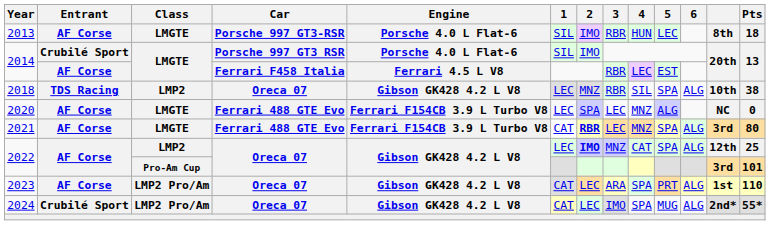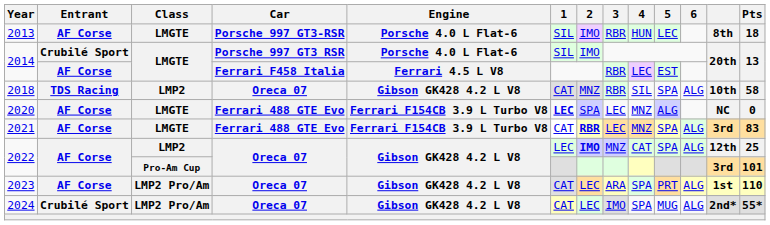2018 | 1: LEC -> CAT
2018 | Pts: 38 -> 58
2020 | 1: normal -> bold
2021 | Pts: 80 -> 83
